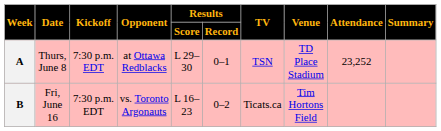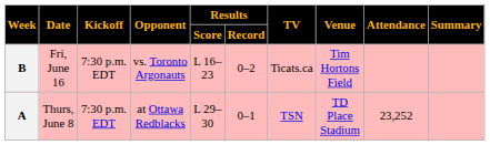rows swapped: A <-> B
